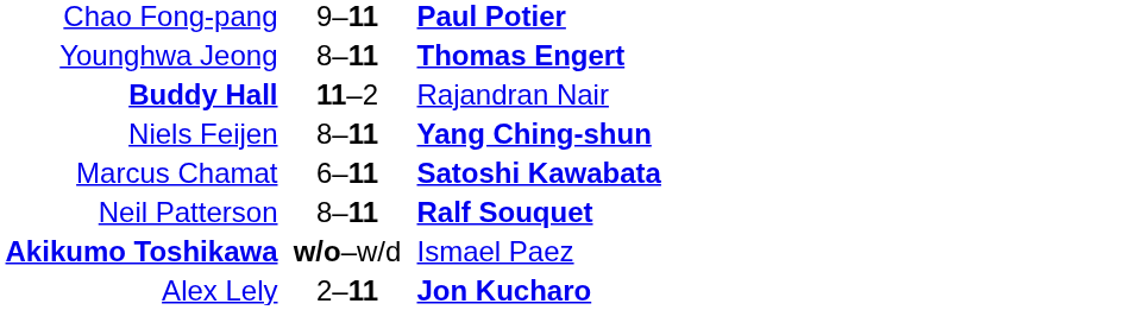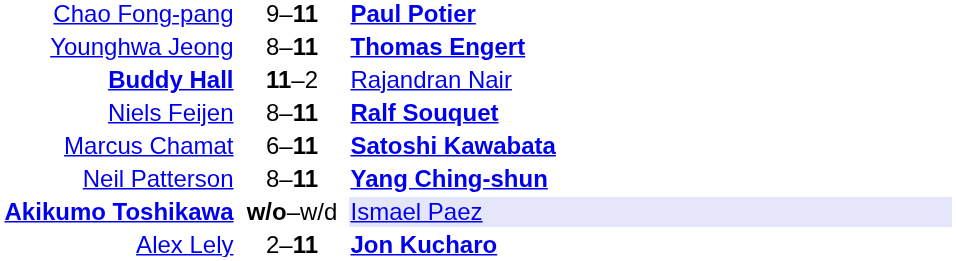Niels Feijen | column 3: Yang Ching-shun -> Ralf Souquet
Neil Patterson | column 3: Ralf Souquet -> Yang Ching-shun
Akikumo Toshikawa | column 3: no background -> lavender background
